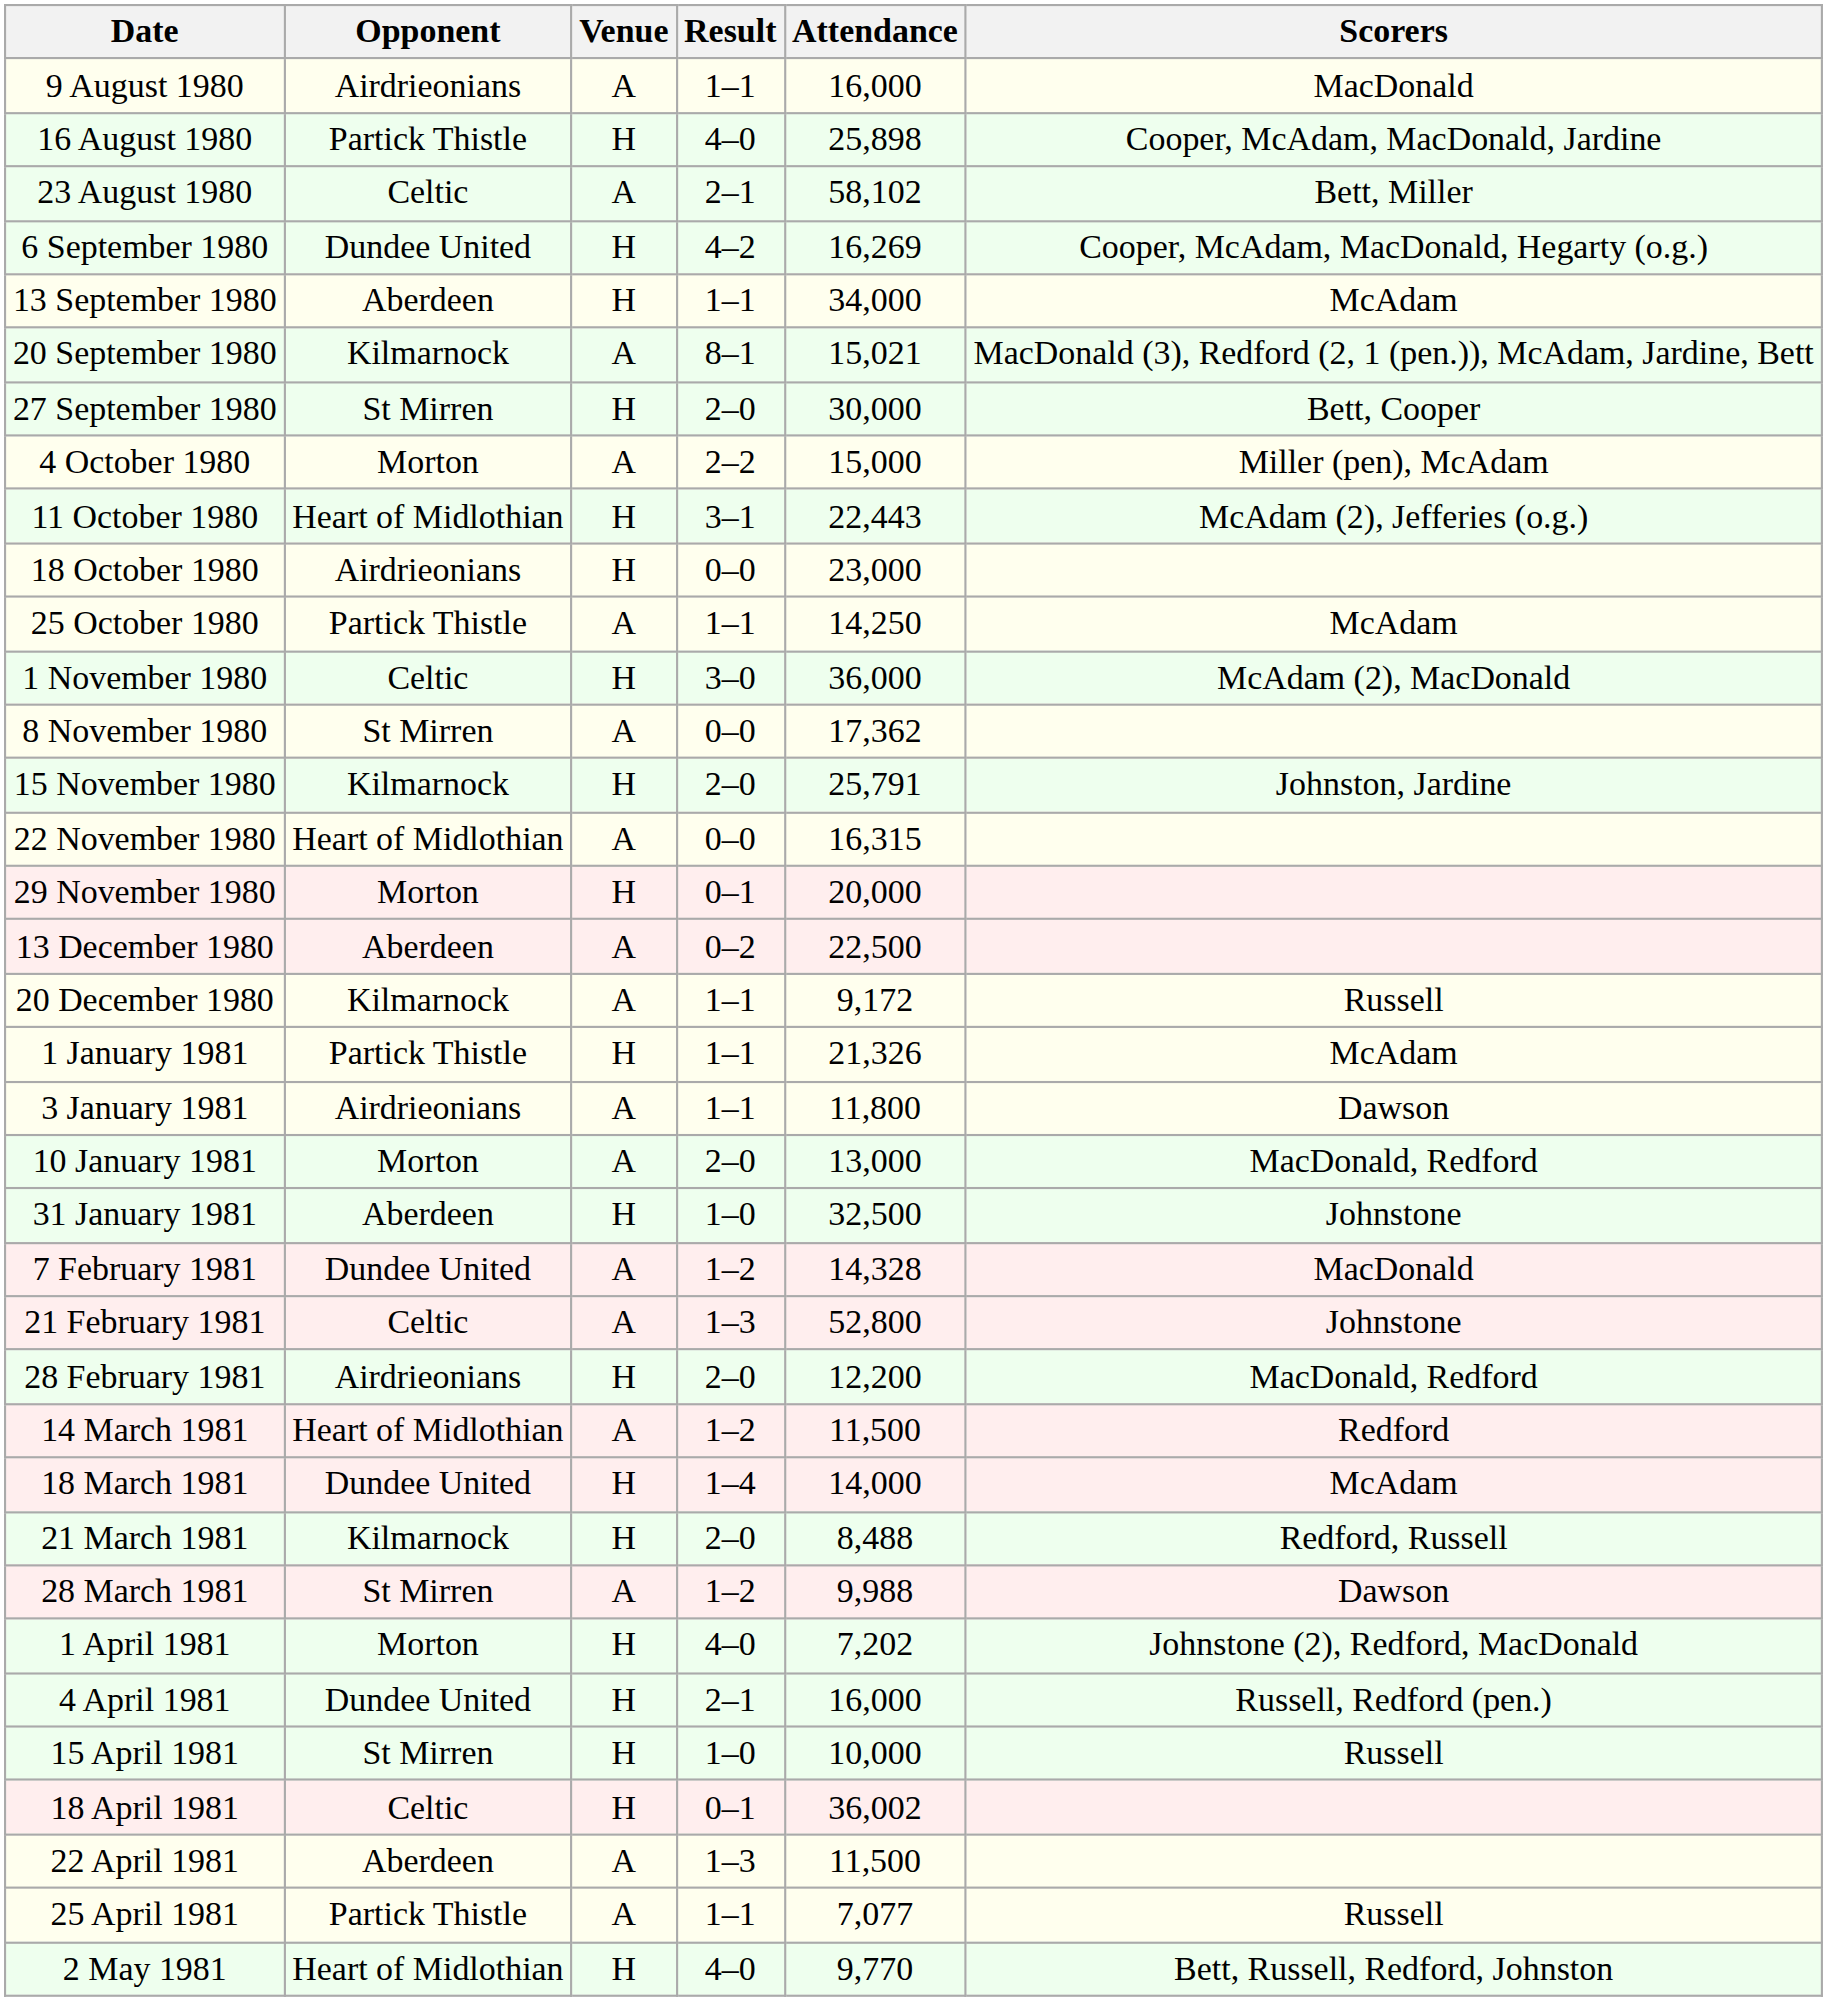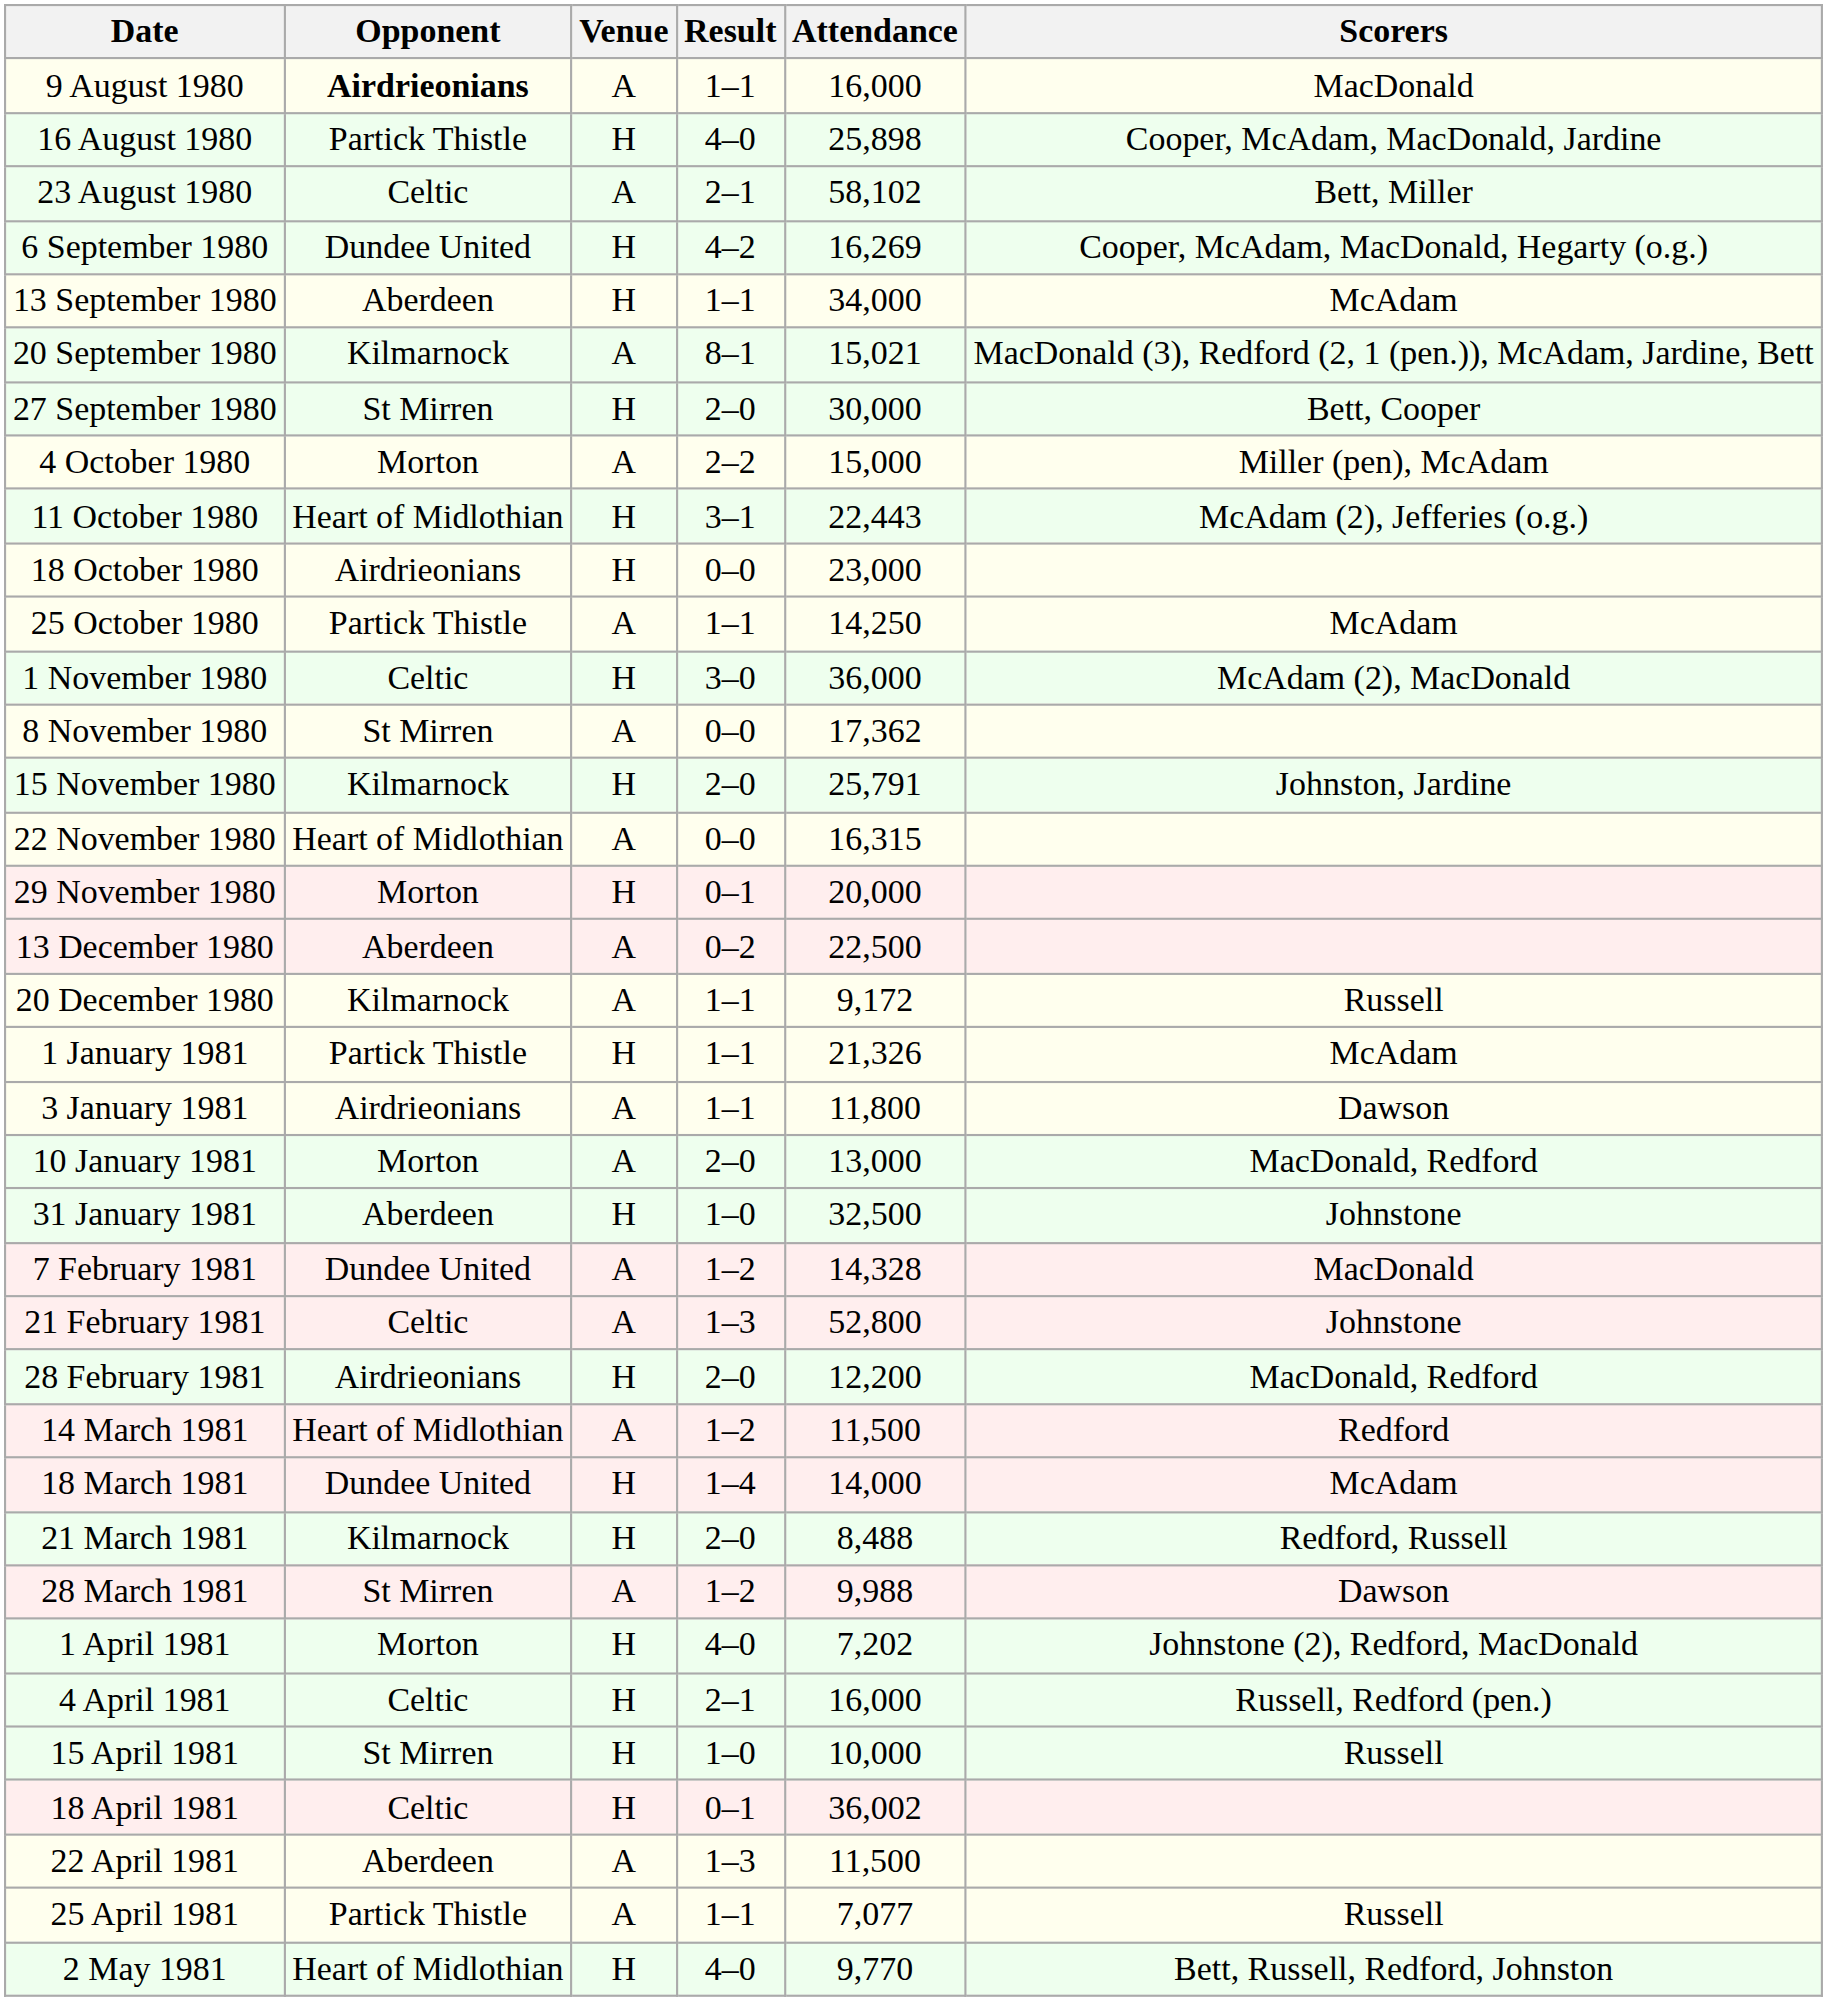9 August 1980 | Opponent: normal -> bold
4 April 1981 | Opponent: Dundee United -> Celtic
